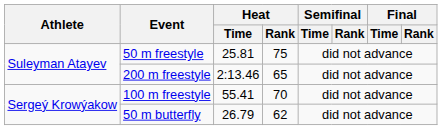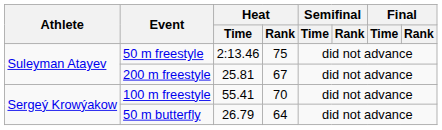50 m freestyle | Heat / Time: 25.81 -> 2:13.46
200 m freestyle | Heat / Time: 2:13.46 -> 25.81
200 m freestyle | Heat / Rank: 65 -> 67
50 m butterfly | Heat / Rank: 62 -> 64
